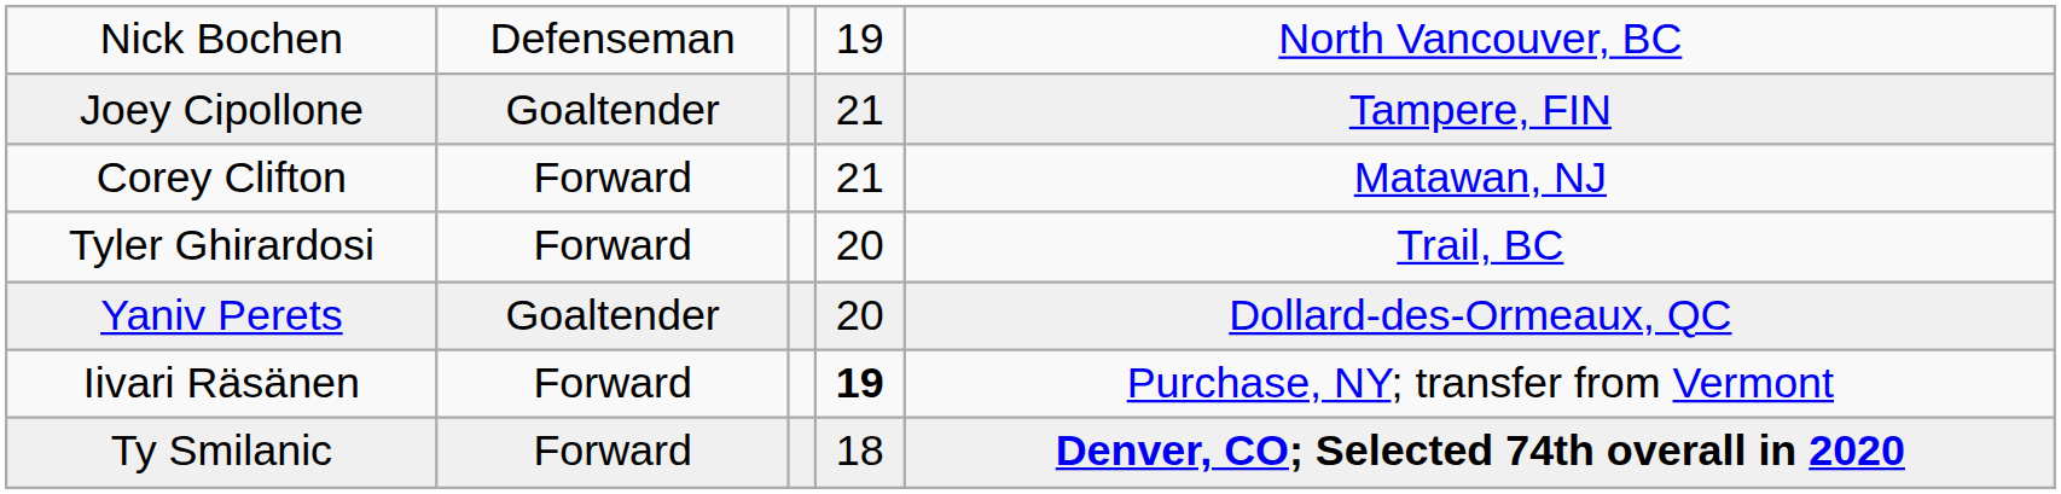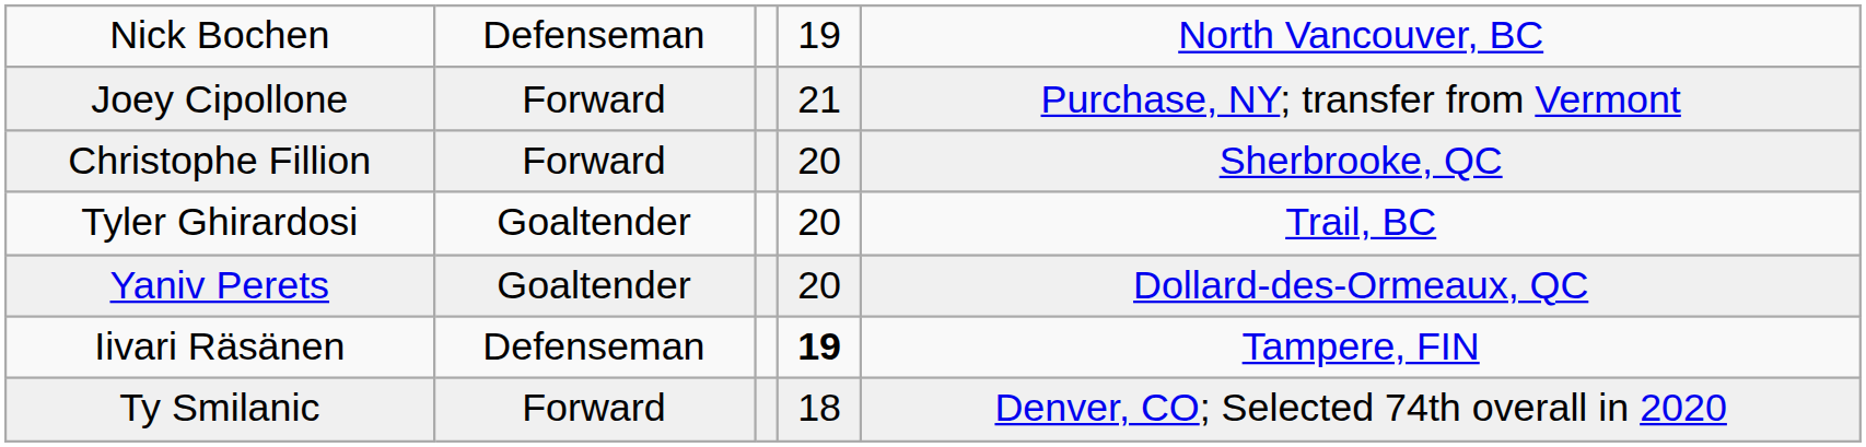Joey Cipollone | column 2: Goaltender -> Forward
Joey Cipollone | column 5: Tampere, FIN -> Purchase, NY; transfer from Vermont
- row: Corey Clifton | Forward | 21 | Matawan, NJ
+ row: Christophe Fillion | Forward | 20 | Sherbrooke, QC
Tyler Ghirardosi | column 2: Forward -> Goaltender
Iivari Räsänen | column 2: Forward -> Defenseman
Iivari Räsänen | column 5: Purchase, NY; transfer from Vermont -> Tampere, FIN
Ty Smilanic | column 5: bold -> normal
